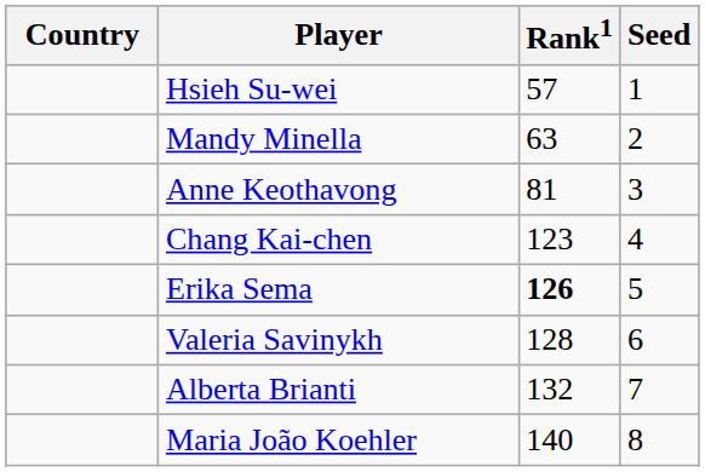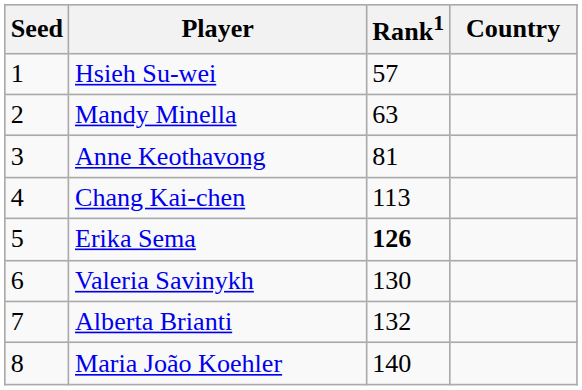columns swapped: Country <-> Seed
Chang Kai-chen | Rank1: 123 -> 113
Valeria Savinykh | Rank1: 128 -> 130
